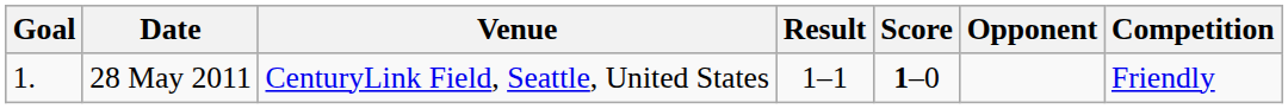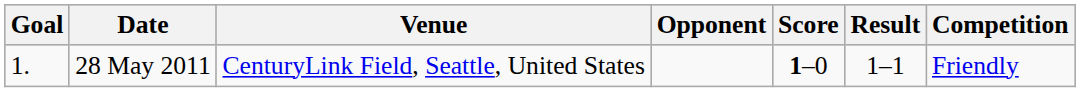columns swapped: Opponent <-> Result
